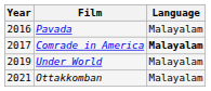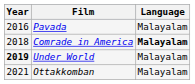Comrade in America | Year: 2017 -> 2018
Under World | Year: normal -> bold
